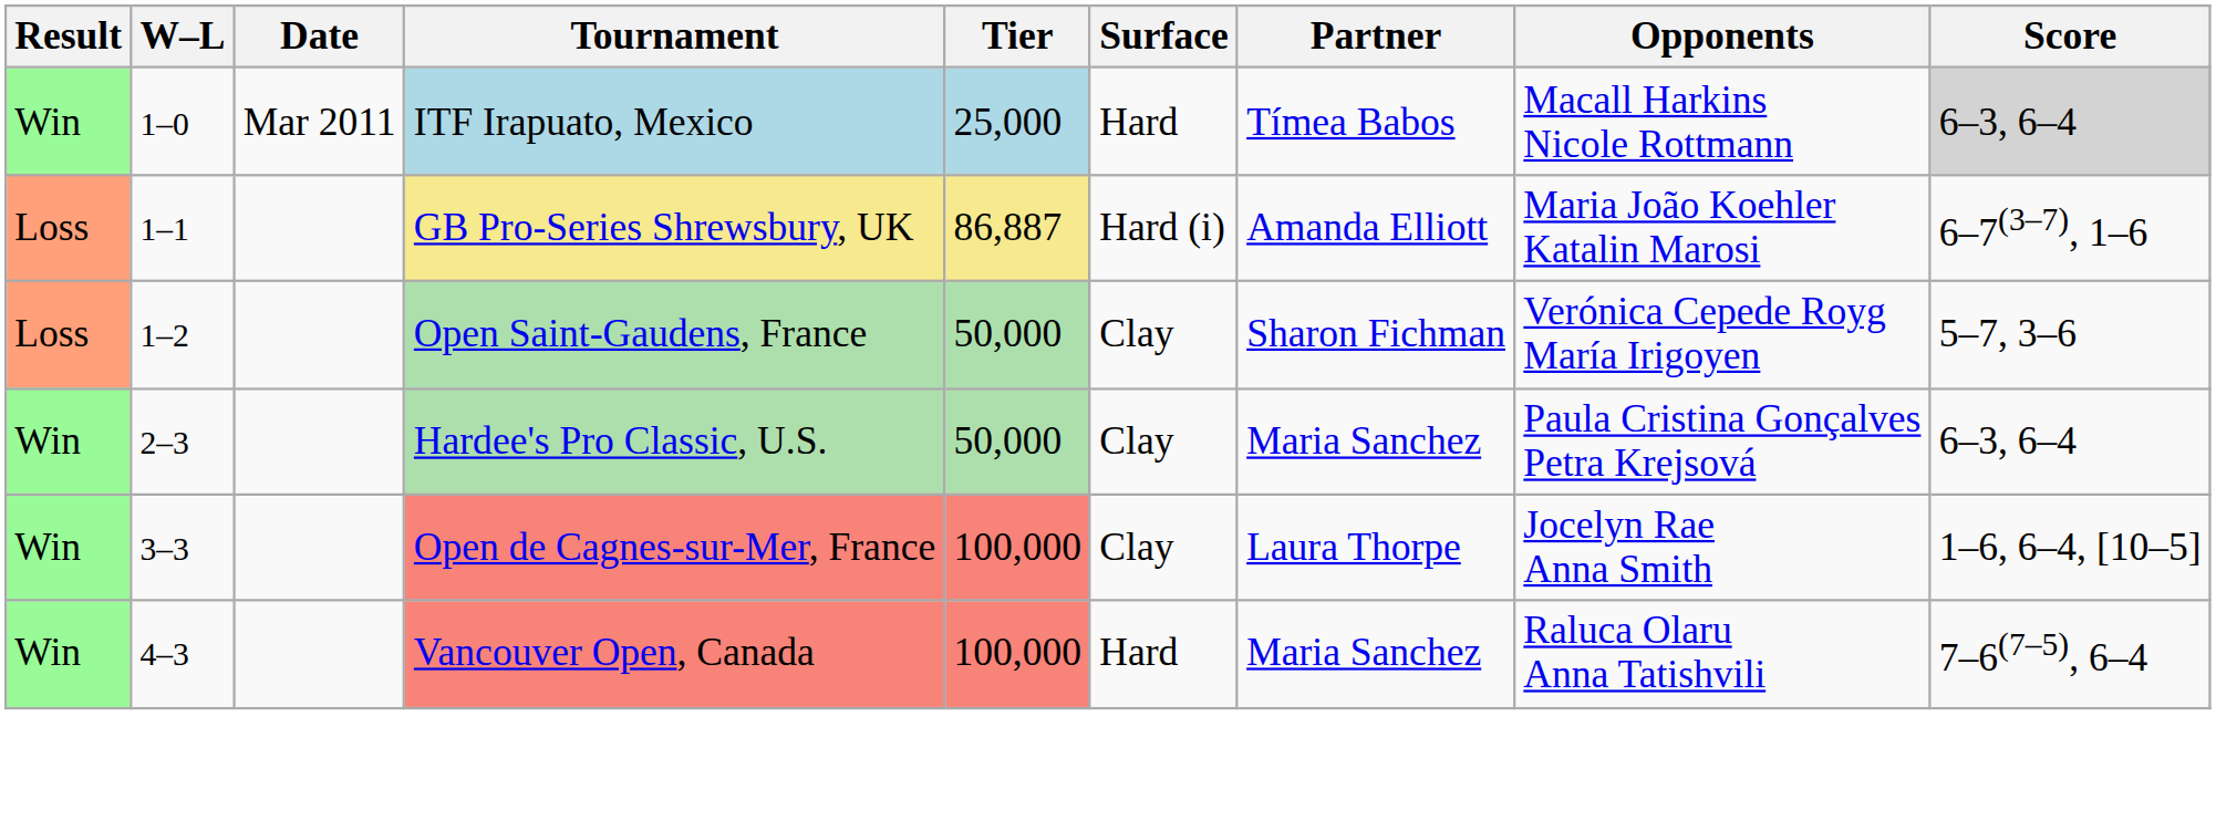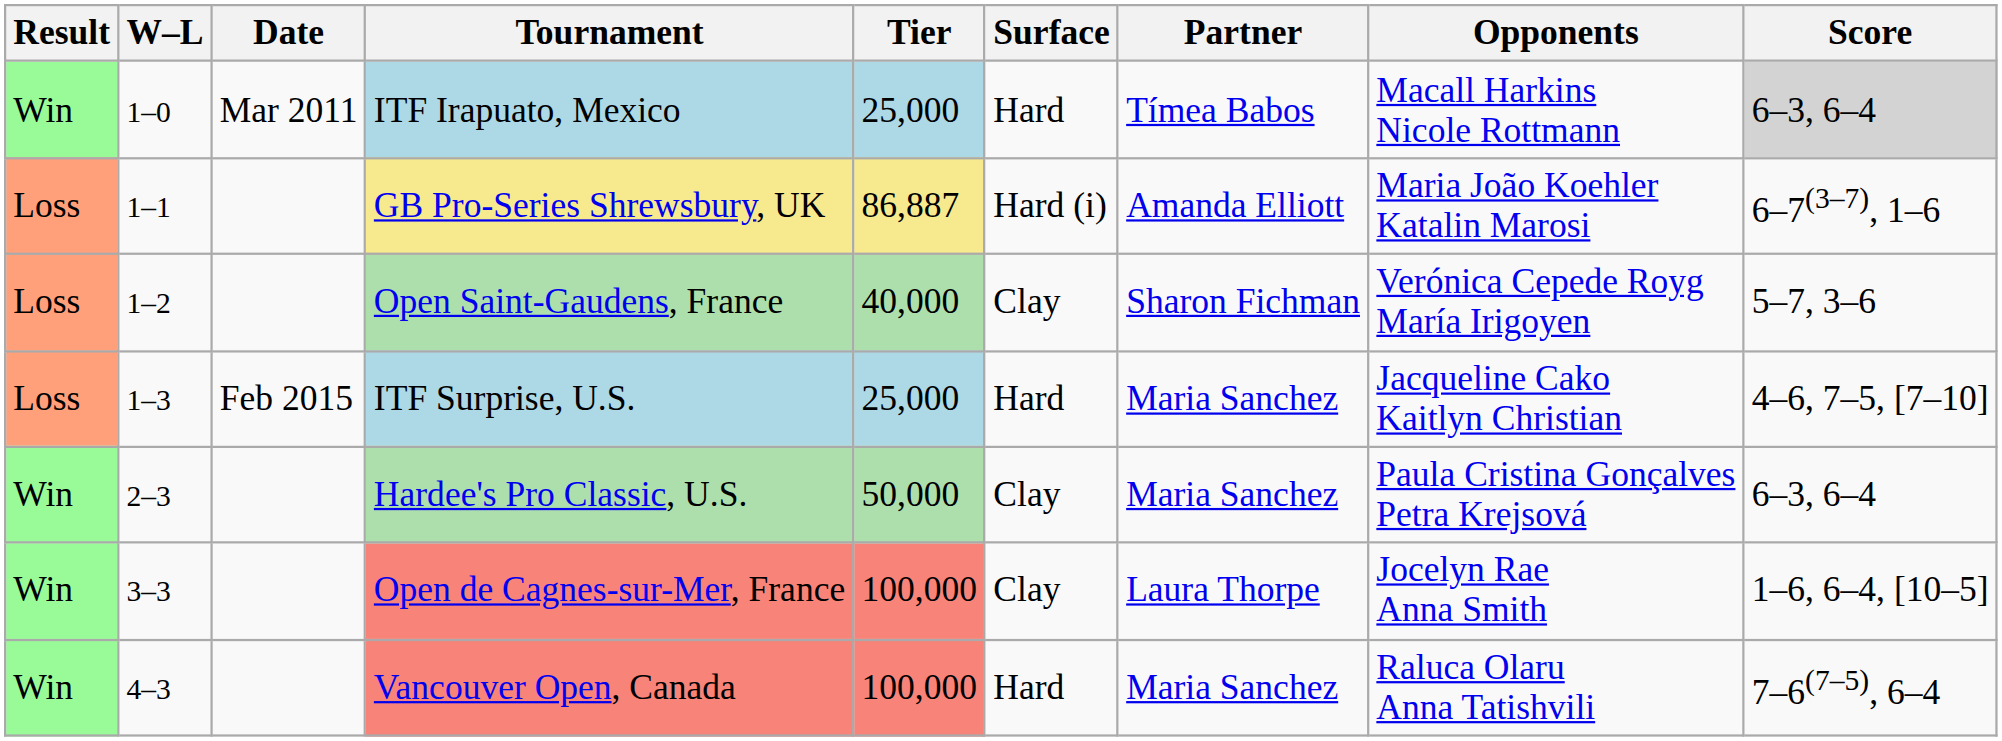Open Saint-Gaudens, France | Tier: 50,000 -> 40,000
+ row: Loss | 1–3 | Feb 2015 | ITF Surprise, U.S. | 25,000 | Hard | Maria Sanchez | Jacqueline Cako Kaitlyn Christian | 4–6, 7–5, [7–10]
